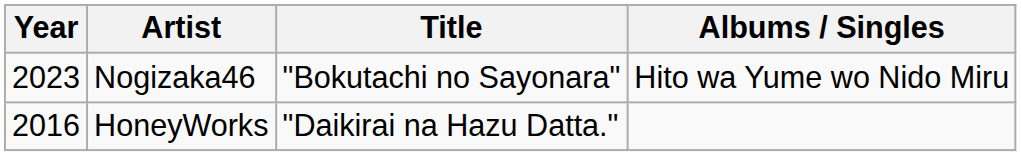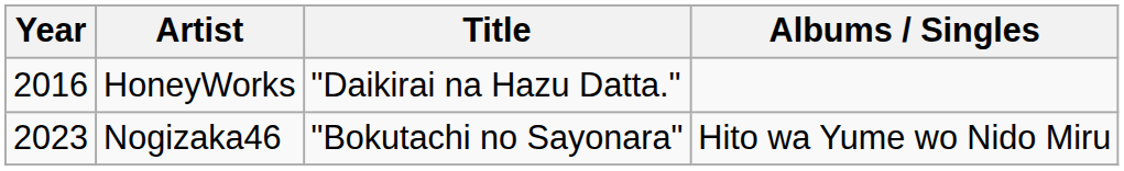rows swapped: HoneyWorks <-> Nogizaka46
